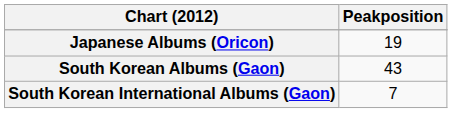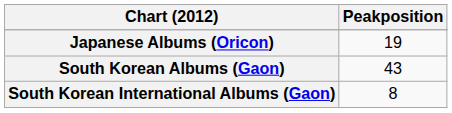South Korean International Albums (Gaon) | Peakposition: 7 -> 8
